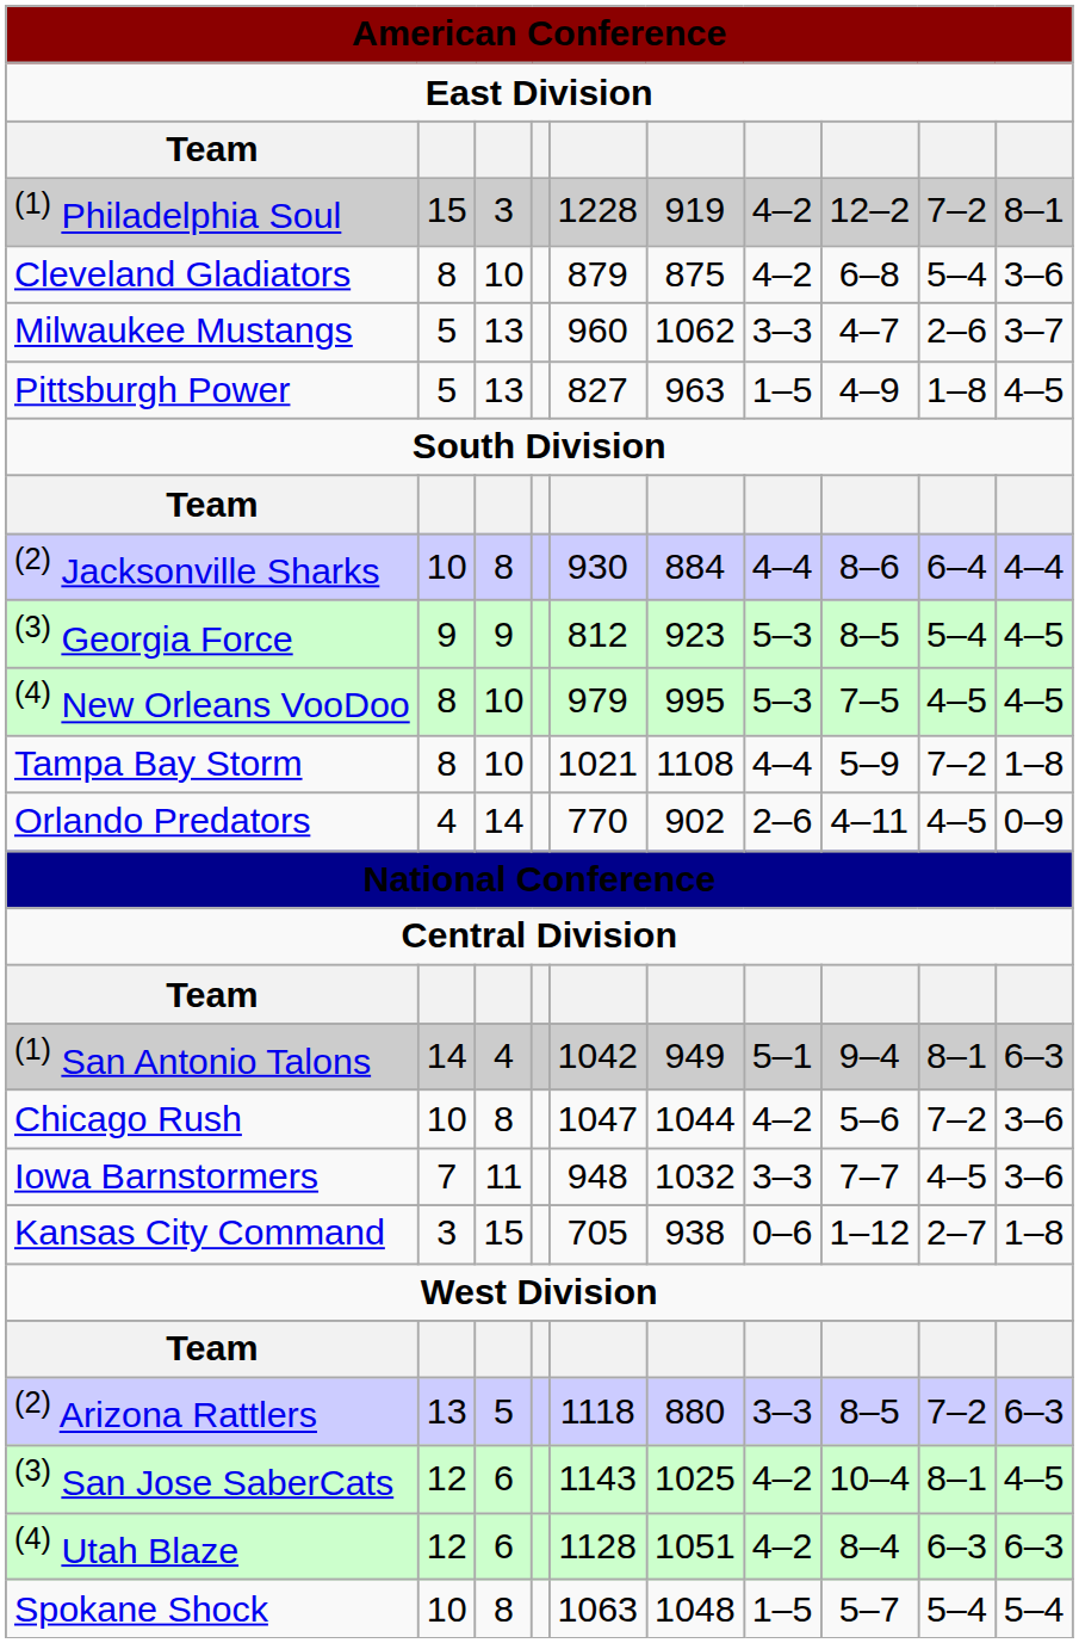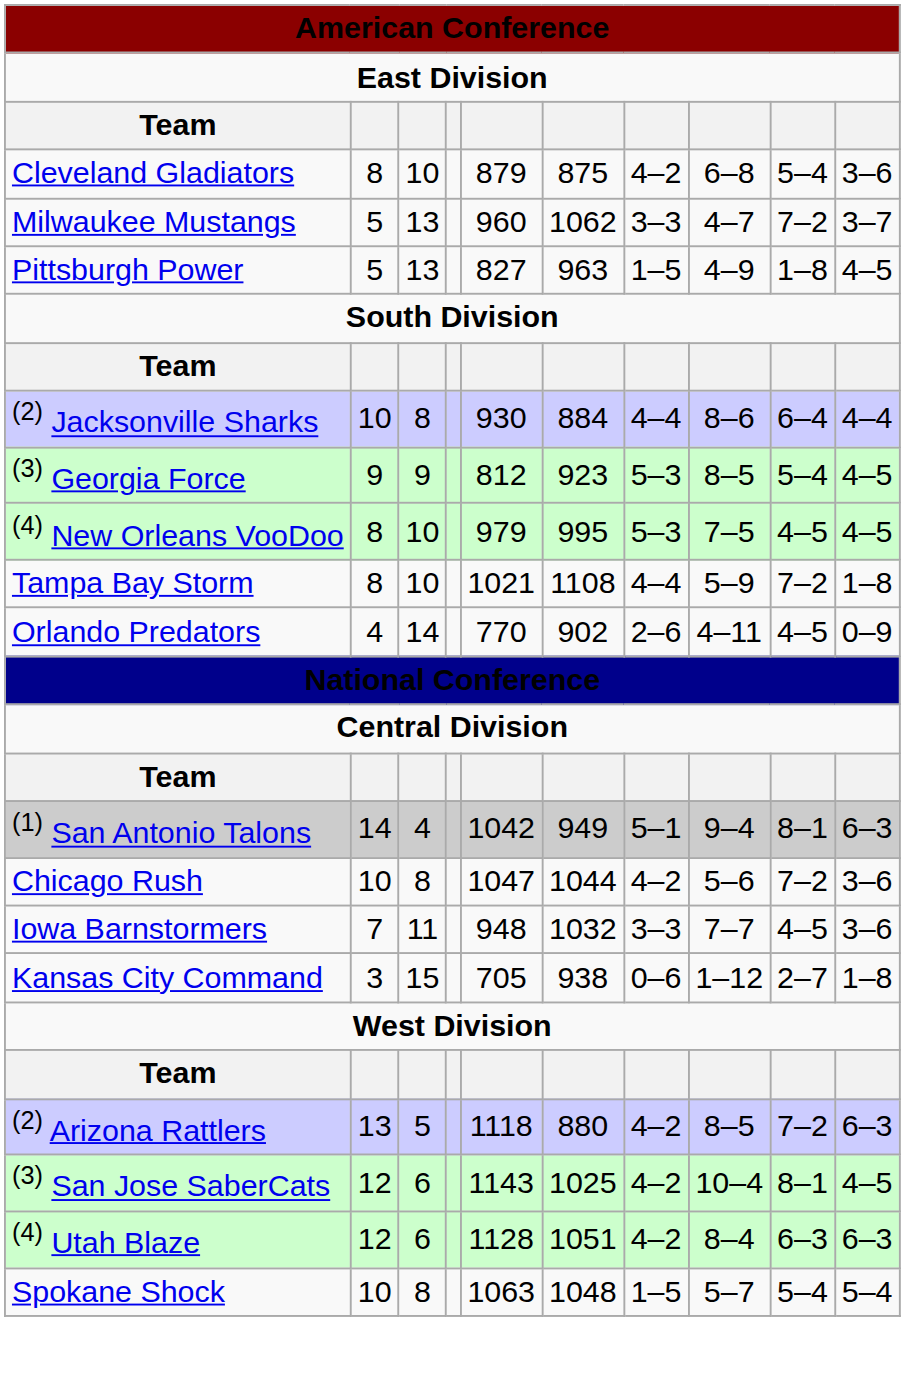- row: (1) Philadelphia Soul | 15 | 3 | 1228 | 919 | 4–2 | 12–2 | 7–2 | 8–1
Milwaukee Mustangs | column 9: 2–6 -> 7–2
(2) Arizona Rattlers | column 7: 3–3 -> 4–2
